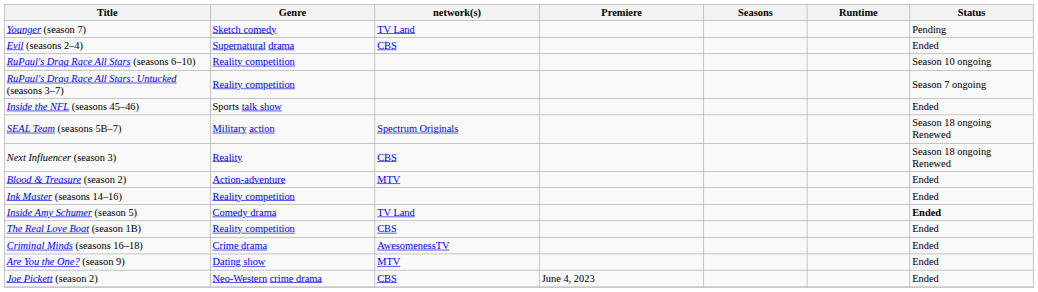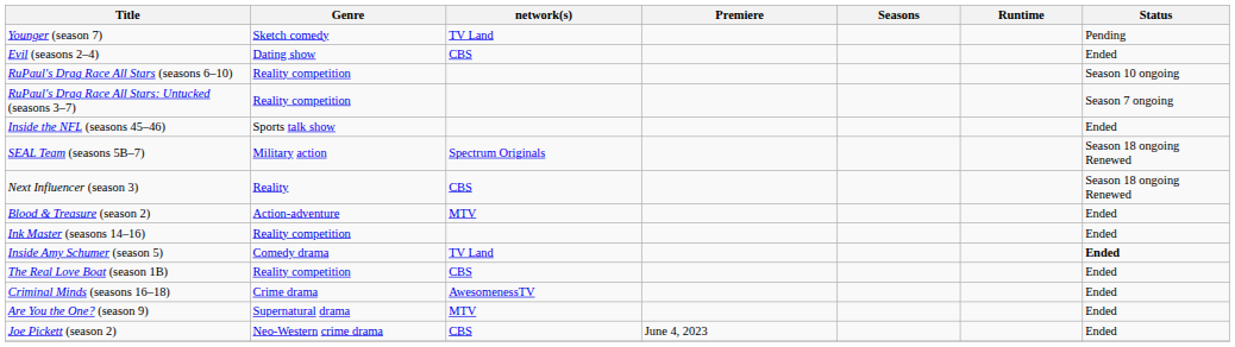Evil (seasons 2–4) | Genre: Supernatural drama -> Dating show
Are You the One? (season 9) | Genre: Dating show -> Supernatural drama
